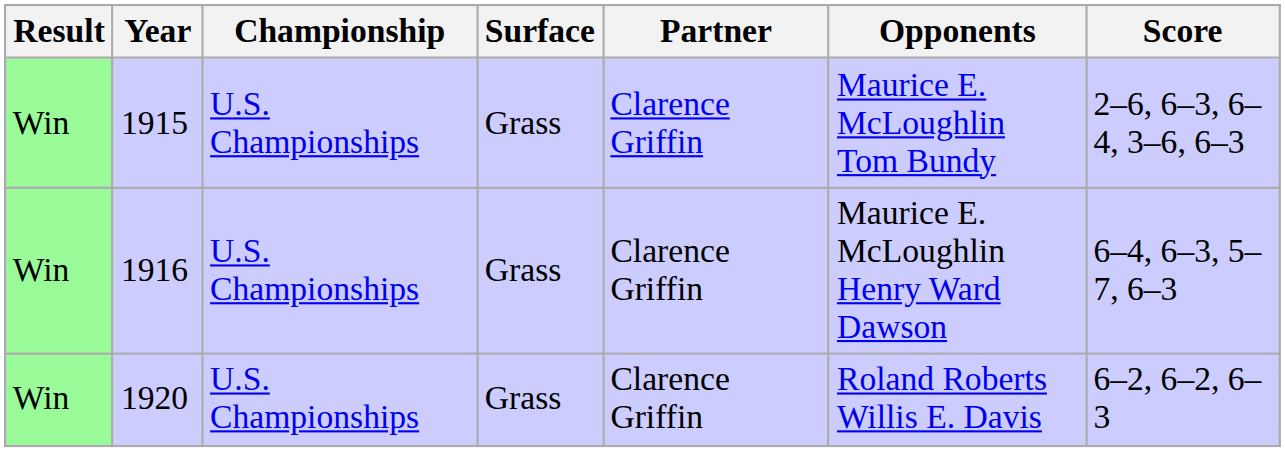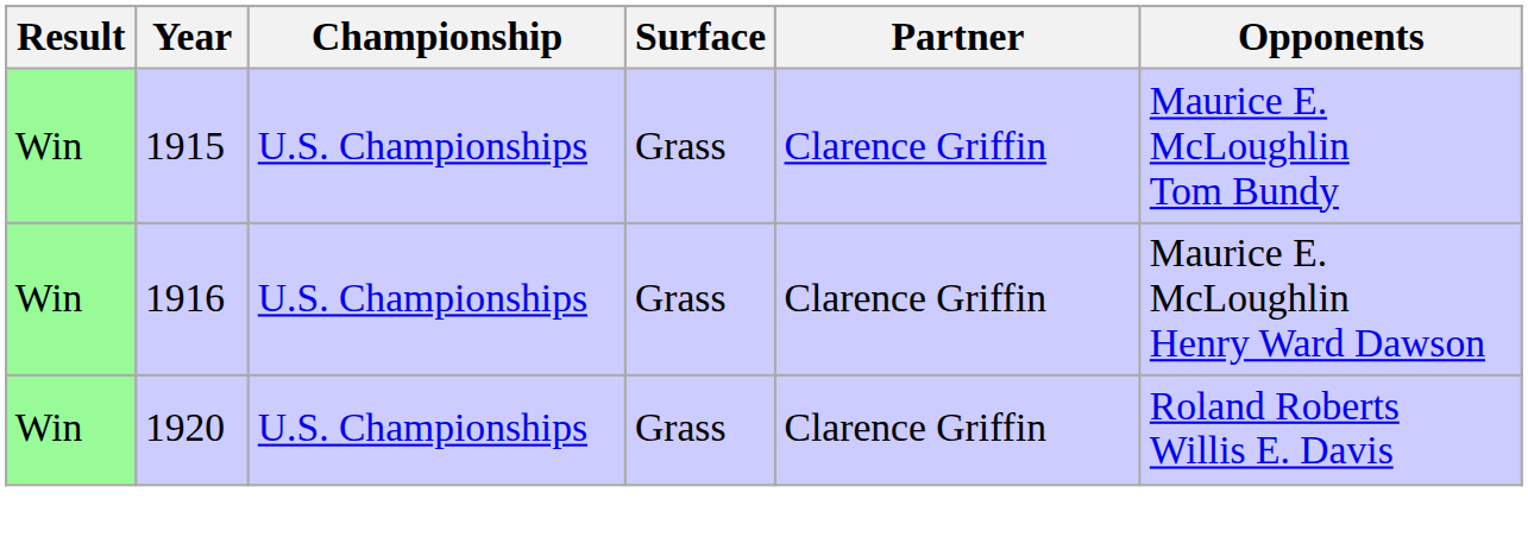- column: Score | 2–6, 6–3, 6–4, 3–6, 6–3 | 6–4, 6–3, 5–7, 6–3 | 6–2, 6–2, 6–3
